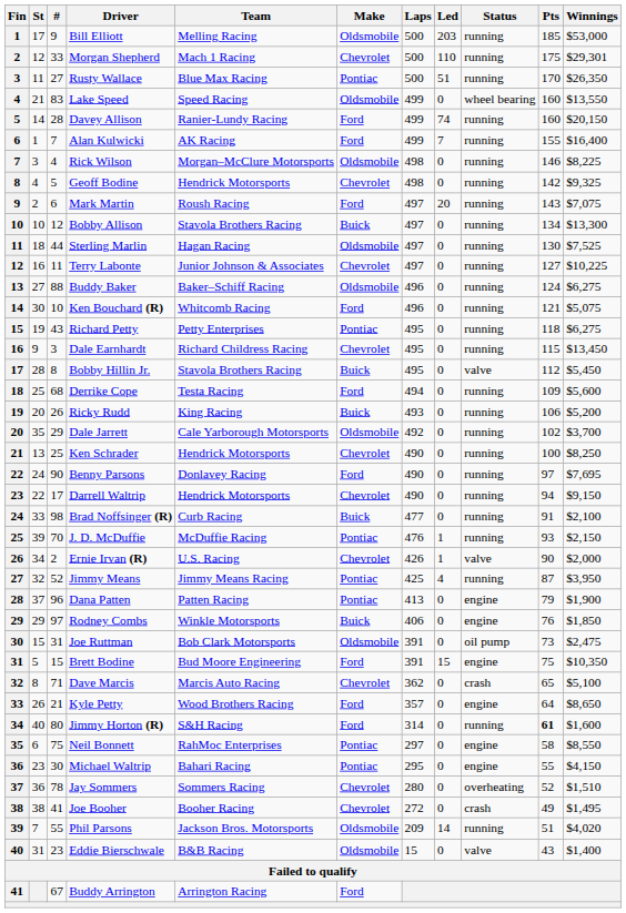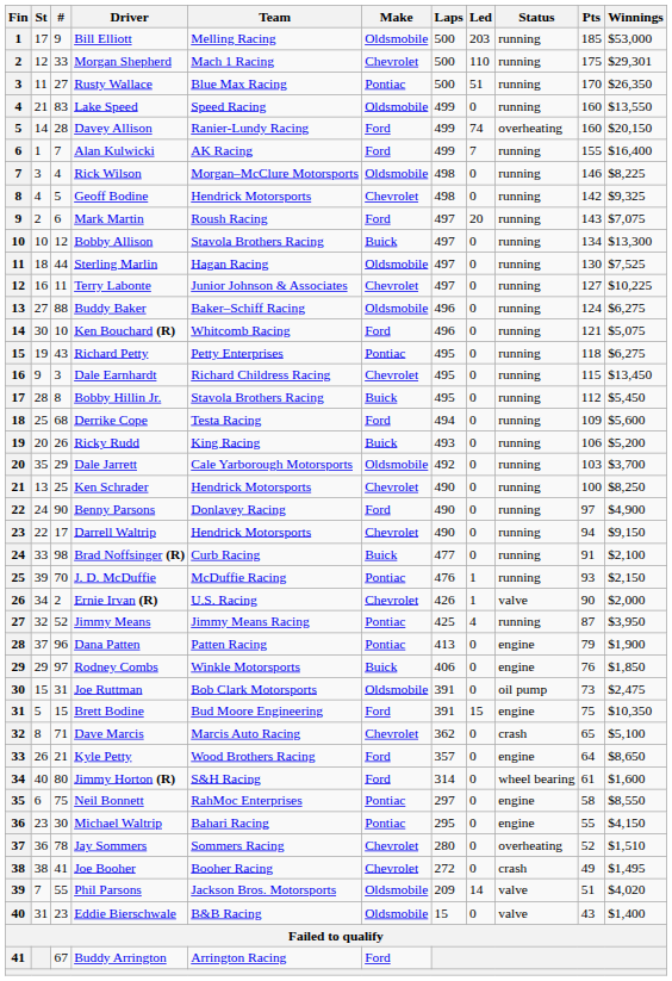Lake Speed | Status: wheel bearing -> running
Davey Allison | Status: running -> overheating
Bobby Hillin Jr. | Status: valve -> running
Dale Jarrett | Pts: 102 -> 103
Benny Parsons | Winnings: $7,695 -> $4,900
Jimmy Horton (R) | Status: running -> wheel bearing
Jimmy Horton (R) | Pts: bold -> normal
Phil Parsons | Status: running -> valve
